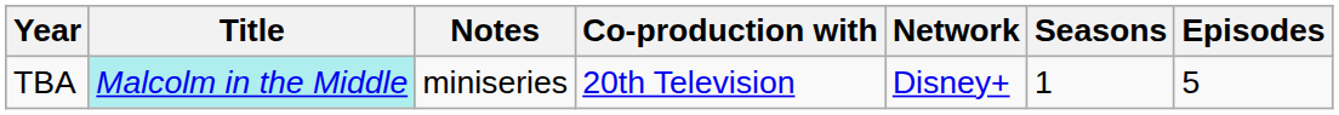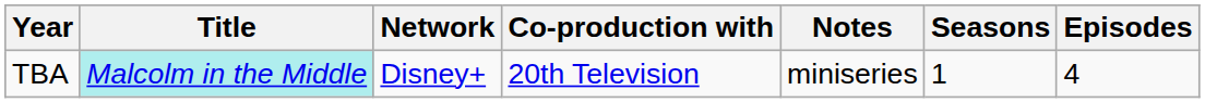columns swapped: Network <-> Notes
TBA | Episodes: 5 -> 4
